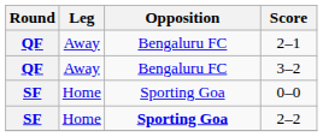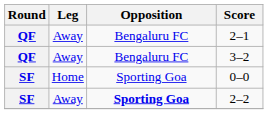2–2 | Leg: Home -> Away
